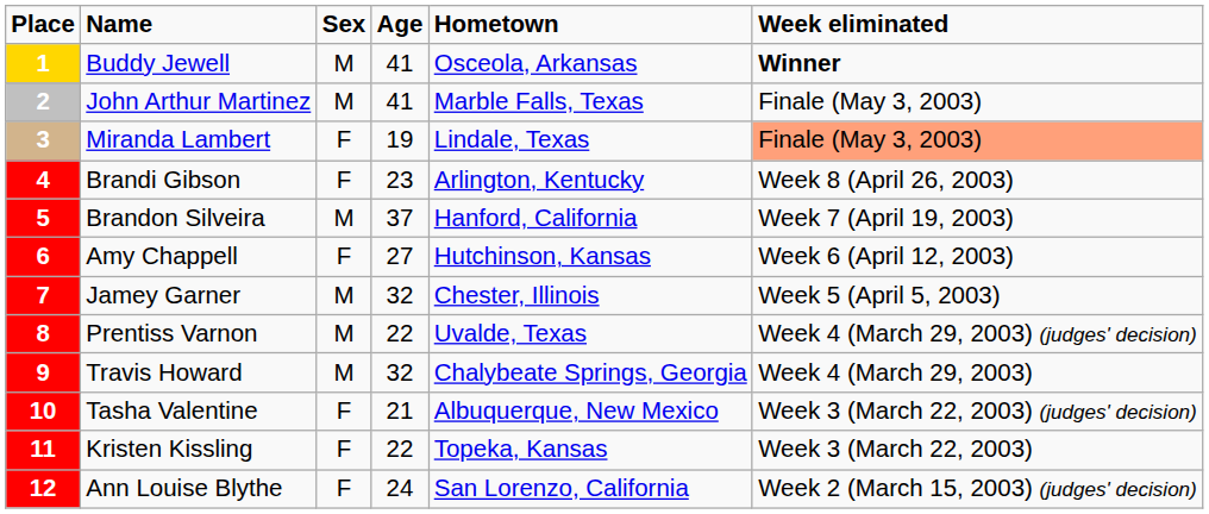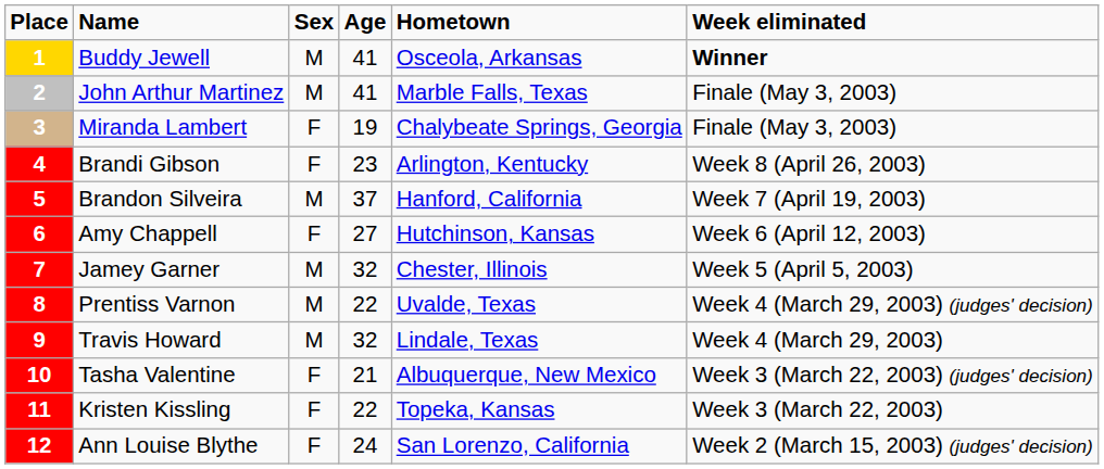Miranda Lambert | Hometown: Lindale, Texas -> Chalybeate Springs, Georgia
Miranda Lambert | Week eliminated: lightsalmon background -> no background
Travis Howard | Hometown: Chalybeate Springs, Georgia -> Lindale, Texas
